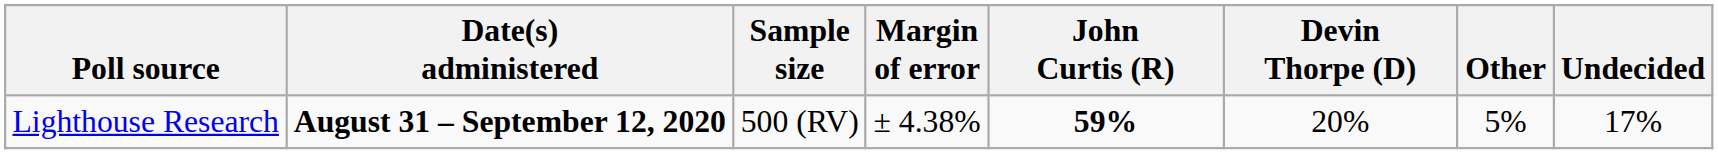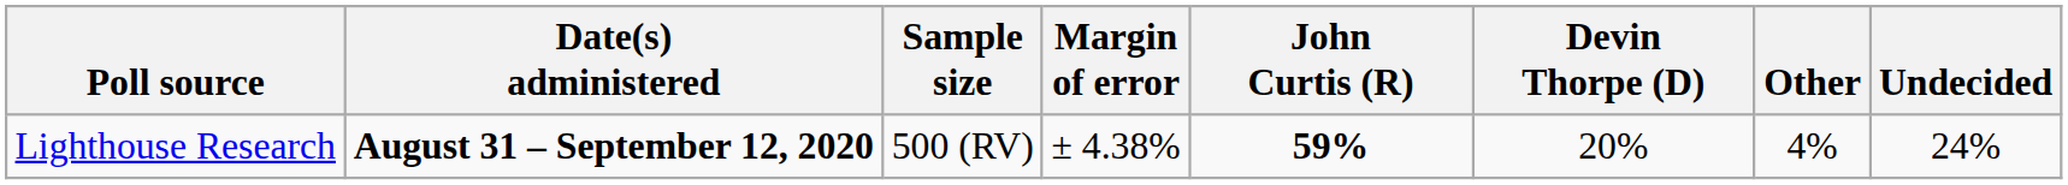Lighthouse Research | Other: 5% -> 4%
Lighthouse Research | Undecided: 17% -> 24%
